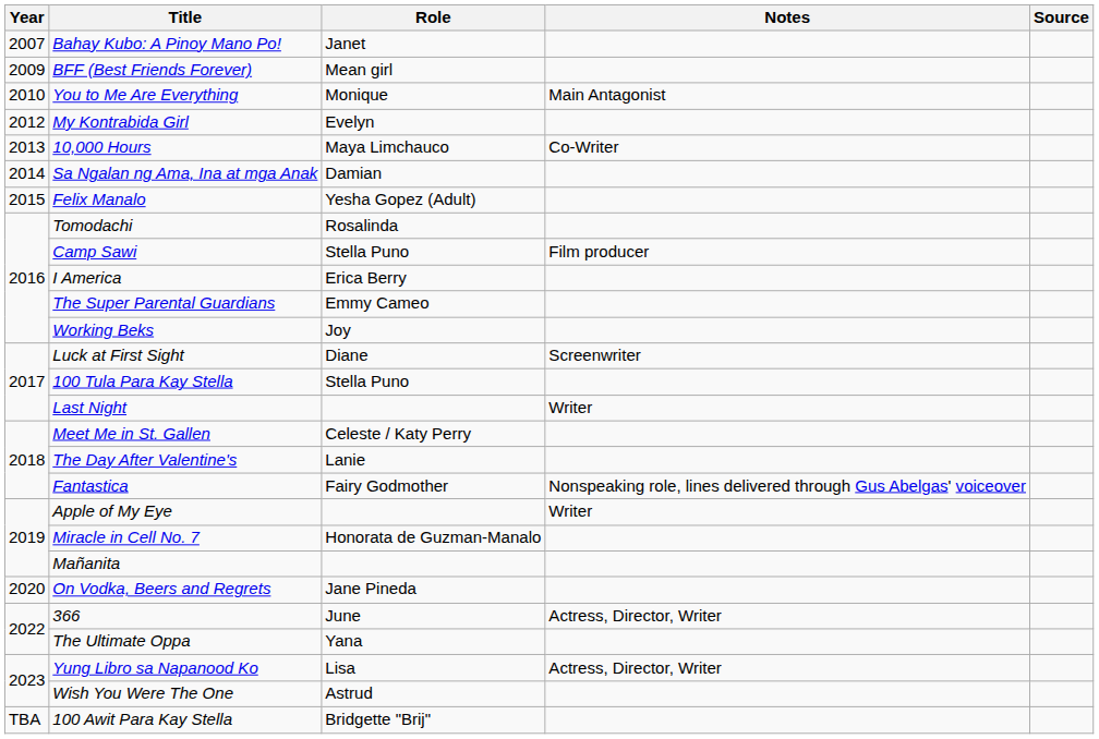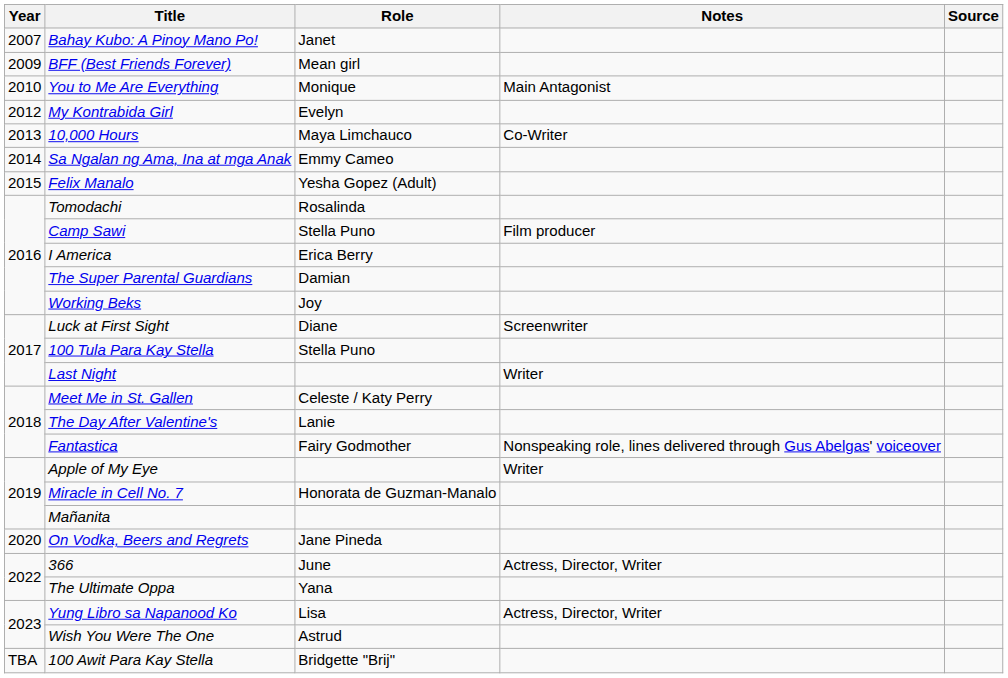Sa Ngalan ng Ama, Ina at mga Anak | Role: Damian -> Emmy Cameo
The Super Parental Guardians | Role: Emmy Cameo -> Damian
